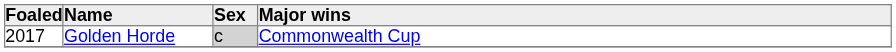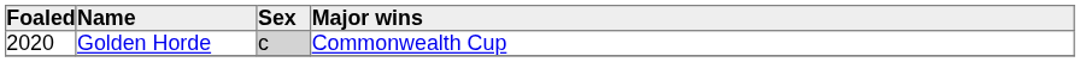Golden Horde | Foaled: 2017 -> 2020
